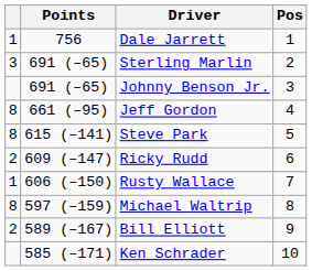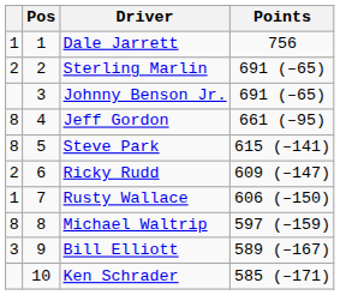columns swapped: Pos <-> Points
Sterling Marlin | column 1: 3 -> 2
Bill Elliott | column 1: 2 -> 3
